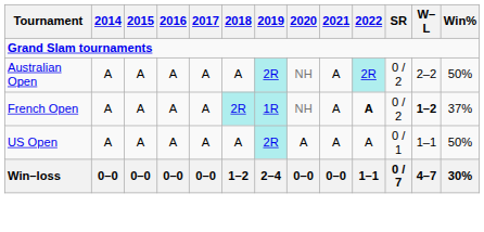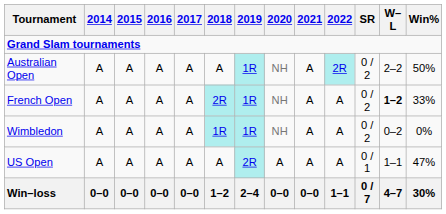Australian Open | 2019: 2R -> 1R
French Open | 2022: bold -> normal
French Open | Win%: 37% -> 33%
+ row: Wimbledon | A | A | A | A | 1R | 1R | NH | A | A | 0 / 2 | 0–2 | 0%
US Open | Win%: 50% -> 47%
